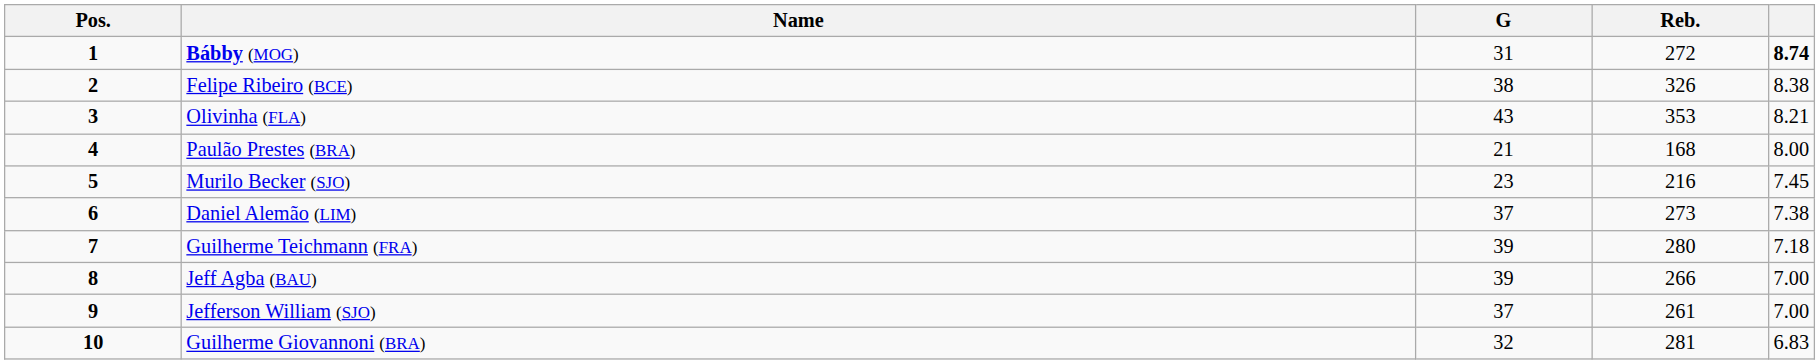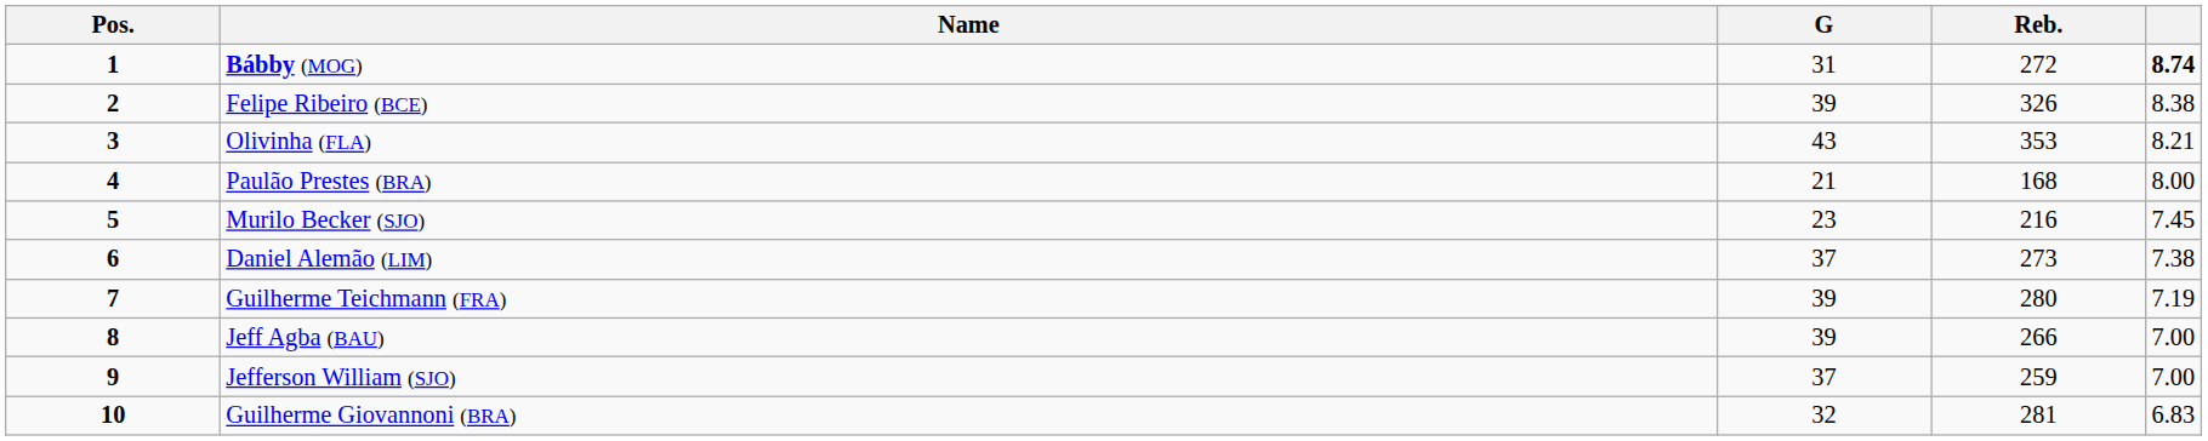Felipe Ribeiro (BCE) | G: 38 -> 39
Guilherme Teichmann (FRA) | column 5: 7.18 -> 7.19
Jefferson William (SJO) | Reb.: 261 -> 259
